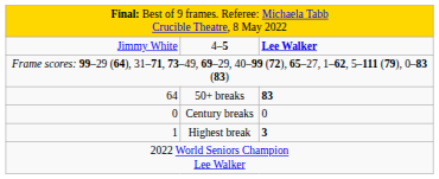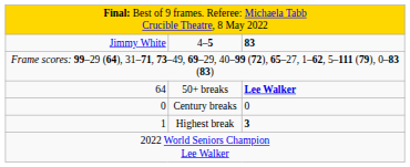Jimmy White | column 3: Lee Walker -> 83
64 | column 3: 83 -> Lee Walker
